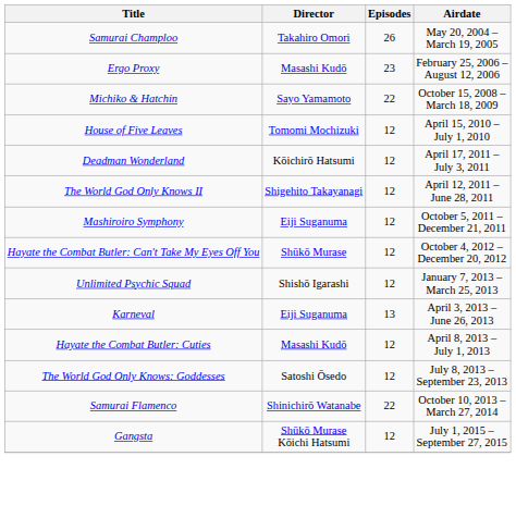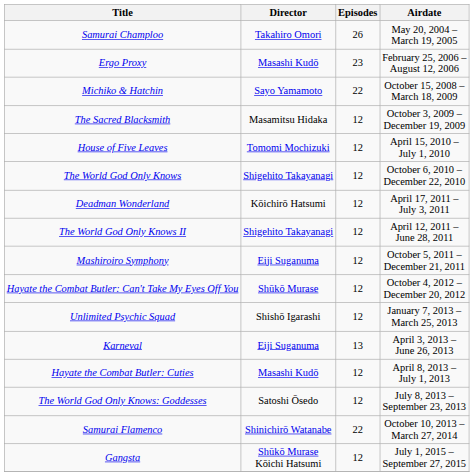+ row: The Sacred Blacksmith | Masamitsu Hidaka | 12 | October 3, 2009 – December 19, 2009
+ row: The World God Only Knows | Shigehito Takayanagi | 12 | October 6, 2010 – December 22, 2010
